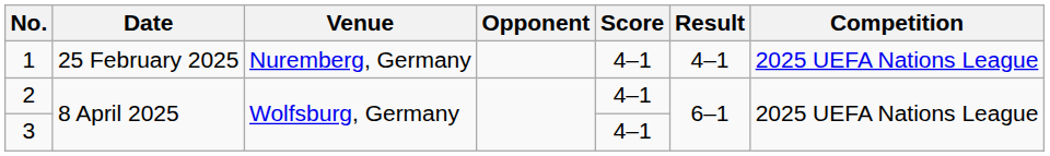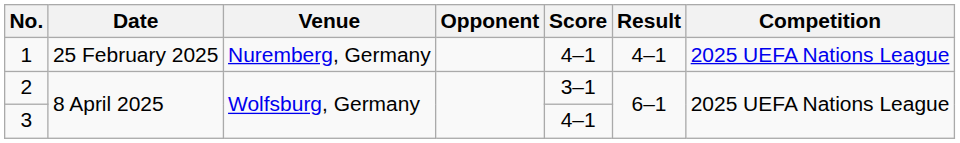2 | Score: 4–1 -> 3–1
